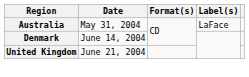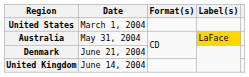+ row: United States | March 1, 2004
Australia | Label(s): no background -> gold background
Denmark | Date: June 14, 2004 -> June 21, 2004
United Kingdom | Date: June 21, 2004 -> June 14, 2004
